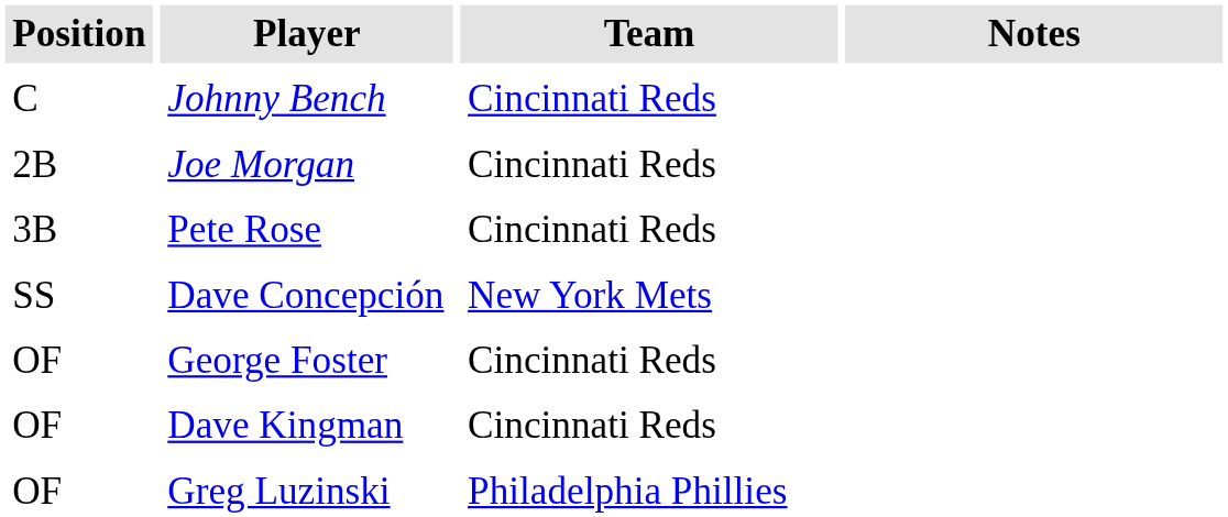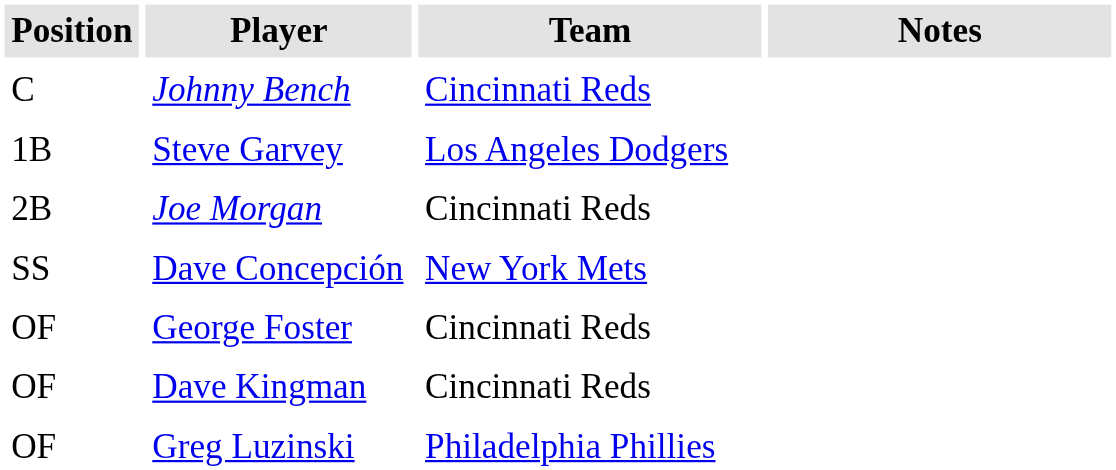+ row: 1B | Steve Garvey | Los Angeles Dodgers
- row: 3B | Pete Rose | Cincinnati Reds
